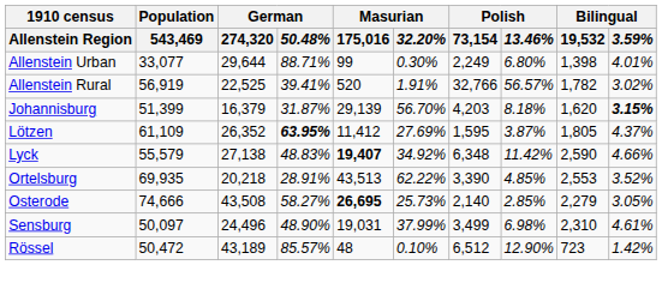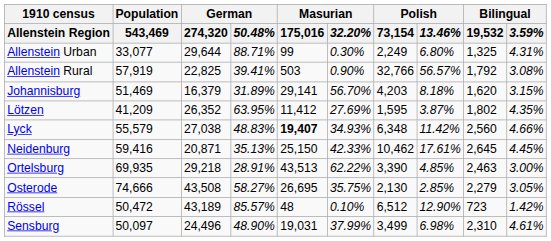Allenstein Urban | Bilingual / 19,532: 1,398 -> 1,325
Allenstein Urban | Bilingual / 3.59%: 4.01% -> 4.31%
Allenstein Rural | Population / 543,469: 56,919 -> 57,919
Allenstein Rural | German / 274,320: 22,525 -> 22,825
Allenstein Rural | Masurian / 175,016: 520 -> 503
Allenstein Rural | Masurian / 32.20%: 1.91% -> 0.90%
Allenstein Rural | Bilingual / 19,532: 1,782 -> 1,792
Allenstein Rural | Bilingual / 3.59%: 3.02% -> 3.08%
Johannisburg | Population / 543,469: 51,399 -> 51,469
Johannisburg | German / 50.48%: 31.87% -> 31.89%
Johannisburg | Masurian / 175,016: 29,139 -> 29,141
Johannisburg | Bilingual / 3.59%: bold -> normal
Lötzen | Population / 543,469: 61,109 -> 41,209
Lötzen | German / 50.48%: bold -> normal
Lötzen | Bilingual / 19,532: 1,805 -> 1,802
Lötzen | Bilingual / 3.59%: 4.37% -> 4.35%
Lyck | German / 274,320: 27,138 -> 27,038
Lyck | Masurian / 32.20%: 34.92% -> 34.93%
Lyck | Bilingual / 19,532: 2,590 -> 2,560
+ row: Neidenburg | 59,416 | 20,871 | 35.13% | 25,150 | 42.33% | 10,462 | 17.61% | 2,645 | 4.45%
Ortelsburg | German / 274,320: 20,218 -> 29,218
Ortelsburg | Bilingual / 19,532: 2,553 -> 2,463
Ortelsburg | Bilingual / 3.59%: 3.52% -> 3.00%
Osterode | Masurian / 175,016: bold -> normal
Osterode | Masurian / 32.20%: 25.73% -> 35.75%
Osterode | Polish / 73,154: 2,140 -> 2,130
rows swapped: Rössel <-> Sensburg
